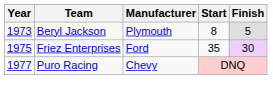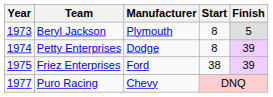+ row: 1974 | Petty Enterprises | Dodge | 8 | 39
Friez Enterprises | Start: 35 -> 38
Friez Enterprises | Finish: 30 -> 39
